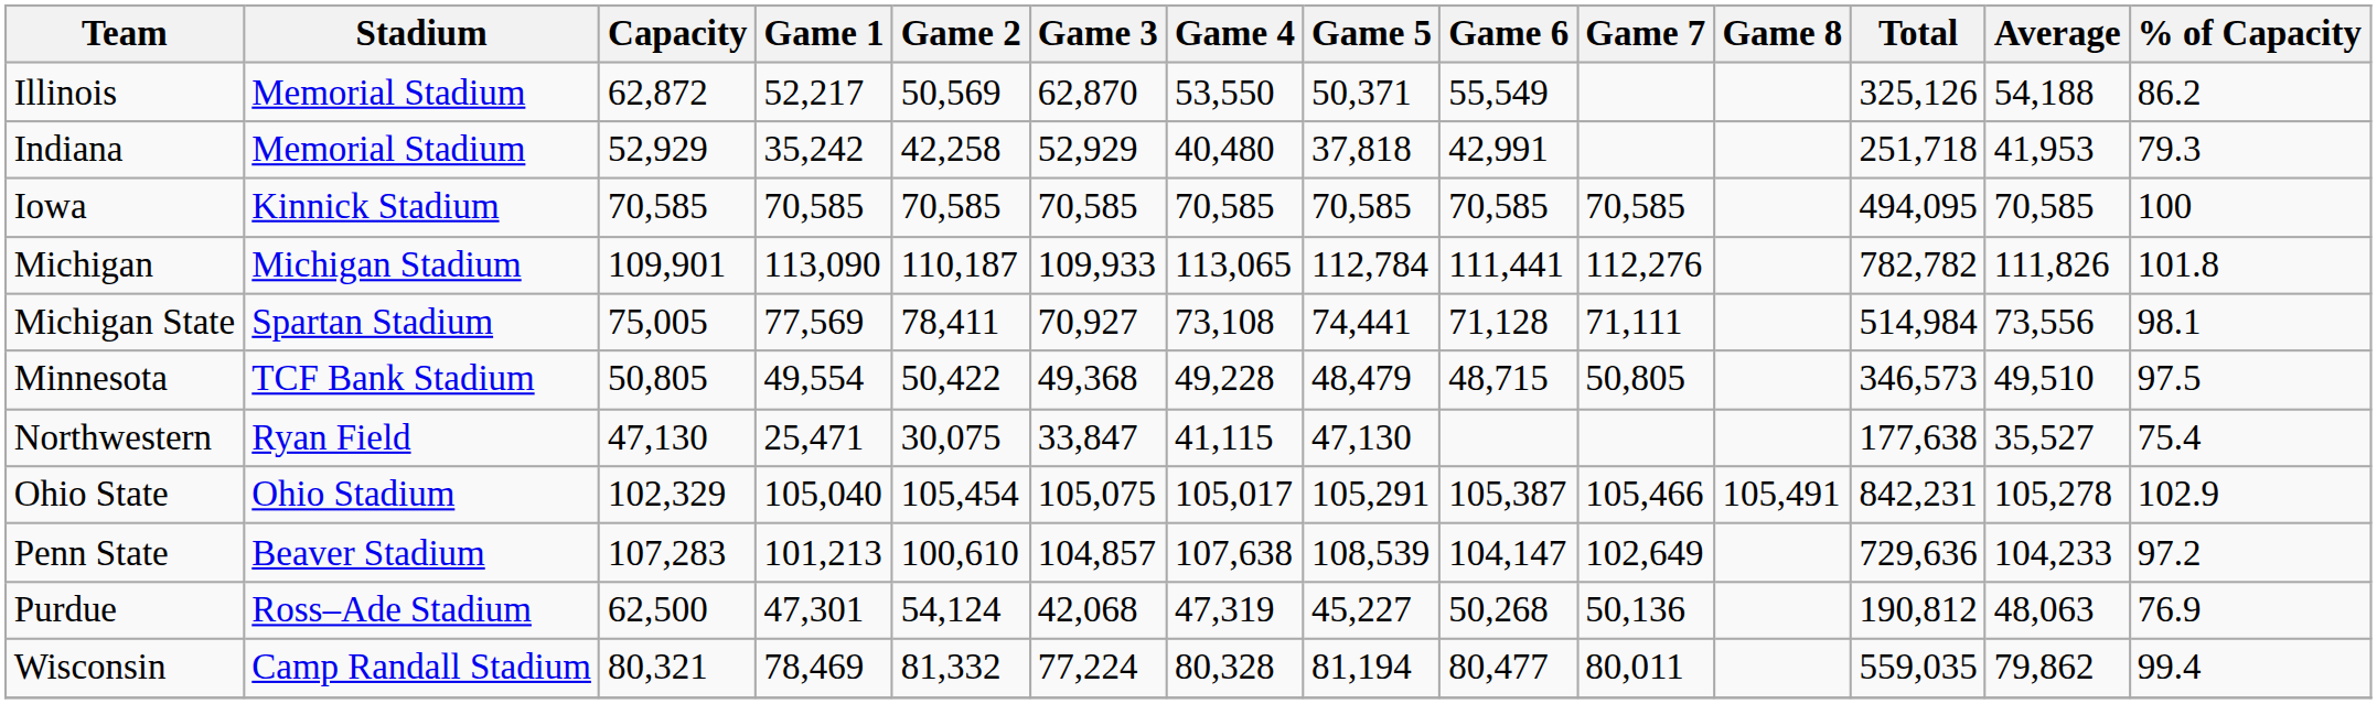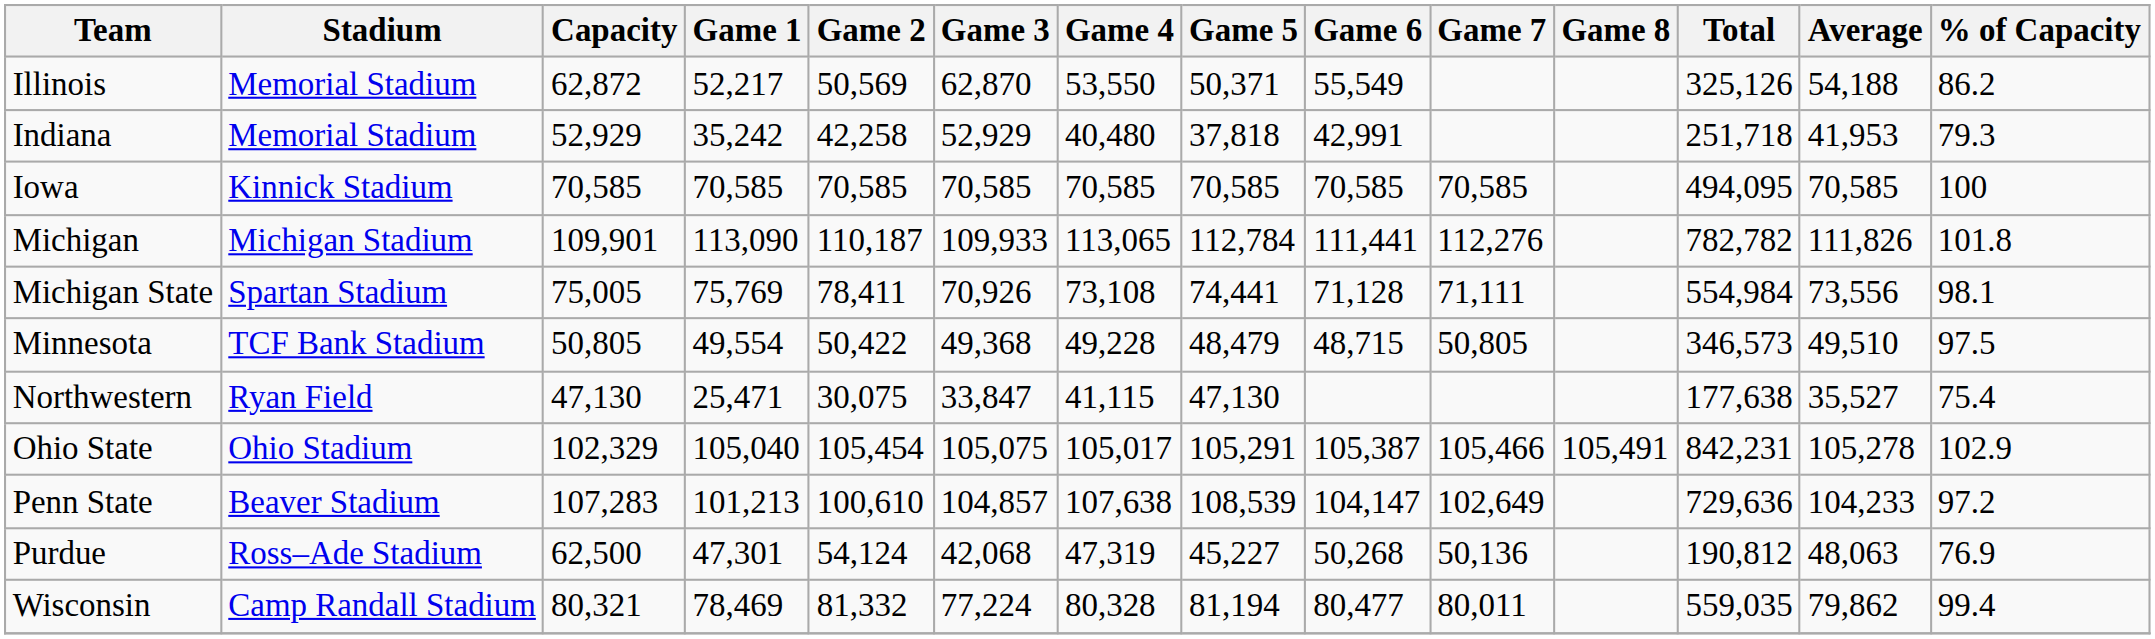Michigan State | Game 1: 77,569 -> 75,769
Michigan State | Game 3: 70,927 -> 70,926
Michigan State | Total: 514,984 -> 554,984
